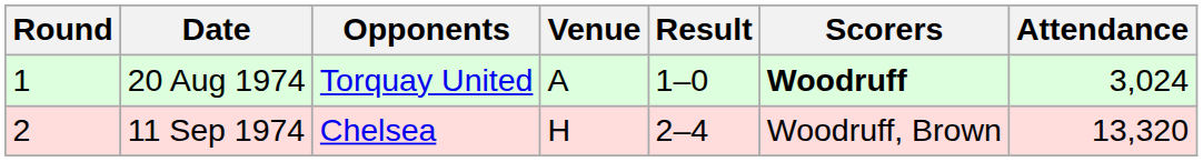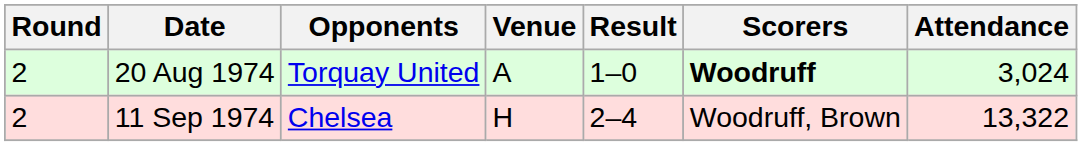20 Aug 1974 | Round: 1 -> 2
11 Sep 1974 | Attendance: 13,320 -> 13,322
